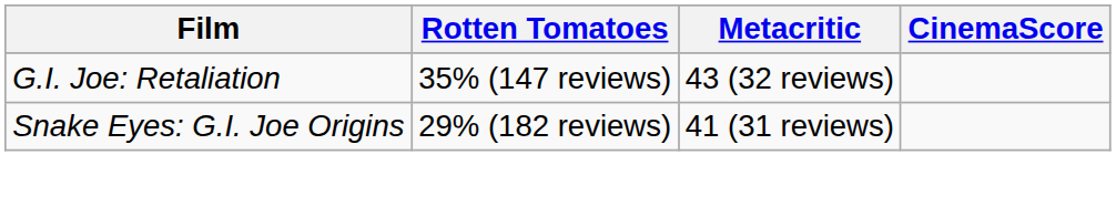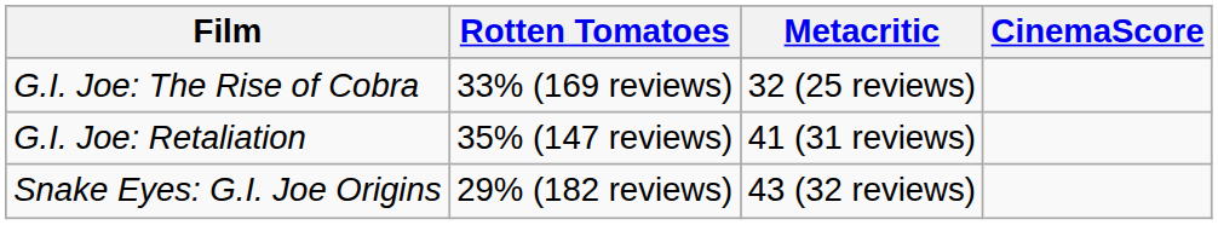+ row: G.I. Joe: The Rise of Cobra | 33% (169 reviews) | 32 (25 reviews)
G.I. Joe: Retaliation | Metacritic: 43 (32 reviews) -> 41 (31 reviews)
Snake Eyes: G.I. Joe Origins | Metacritic: 41 (31 reviews) -> 43 (32 reviews)
